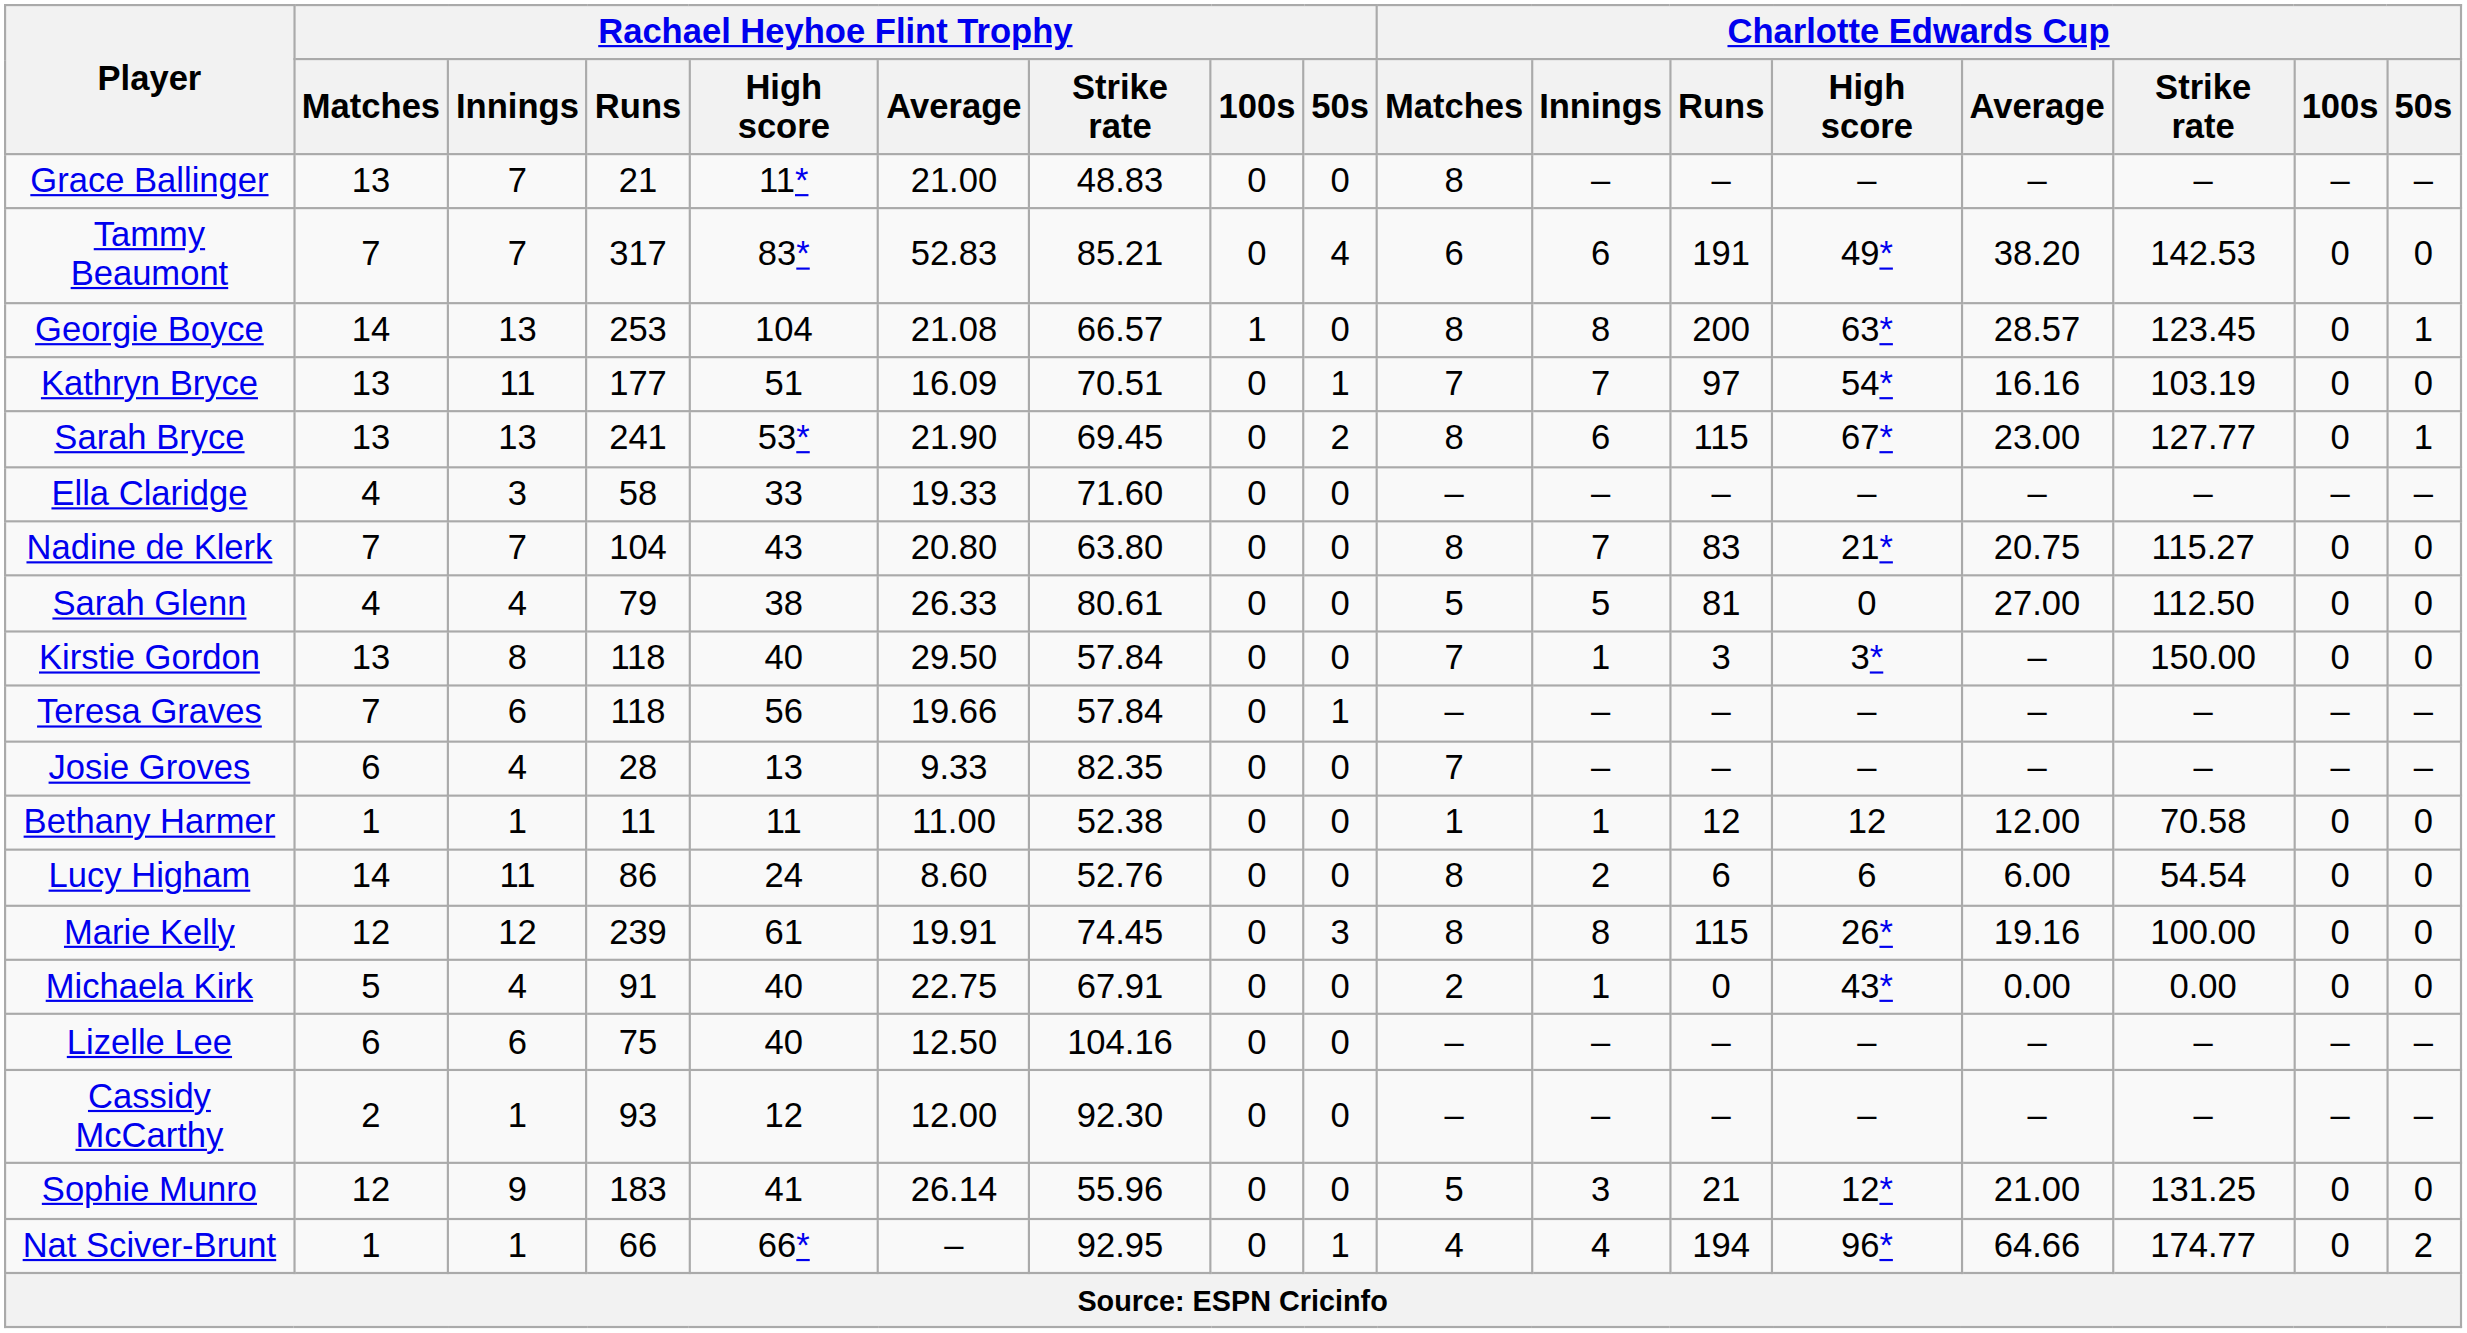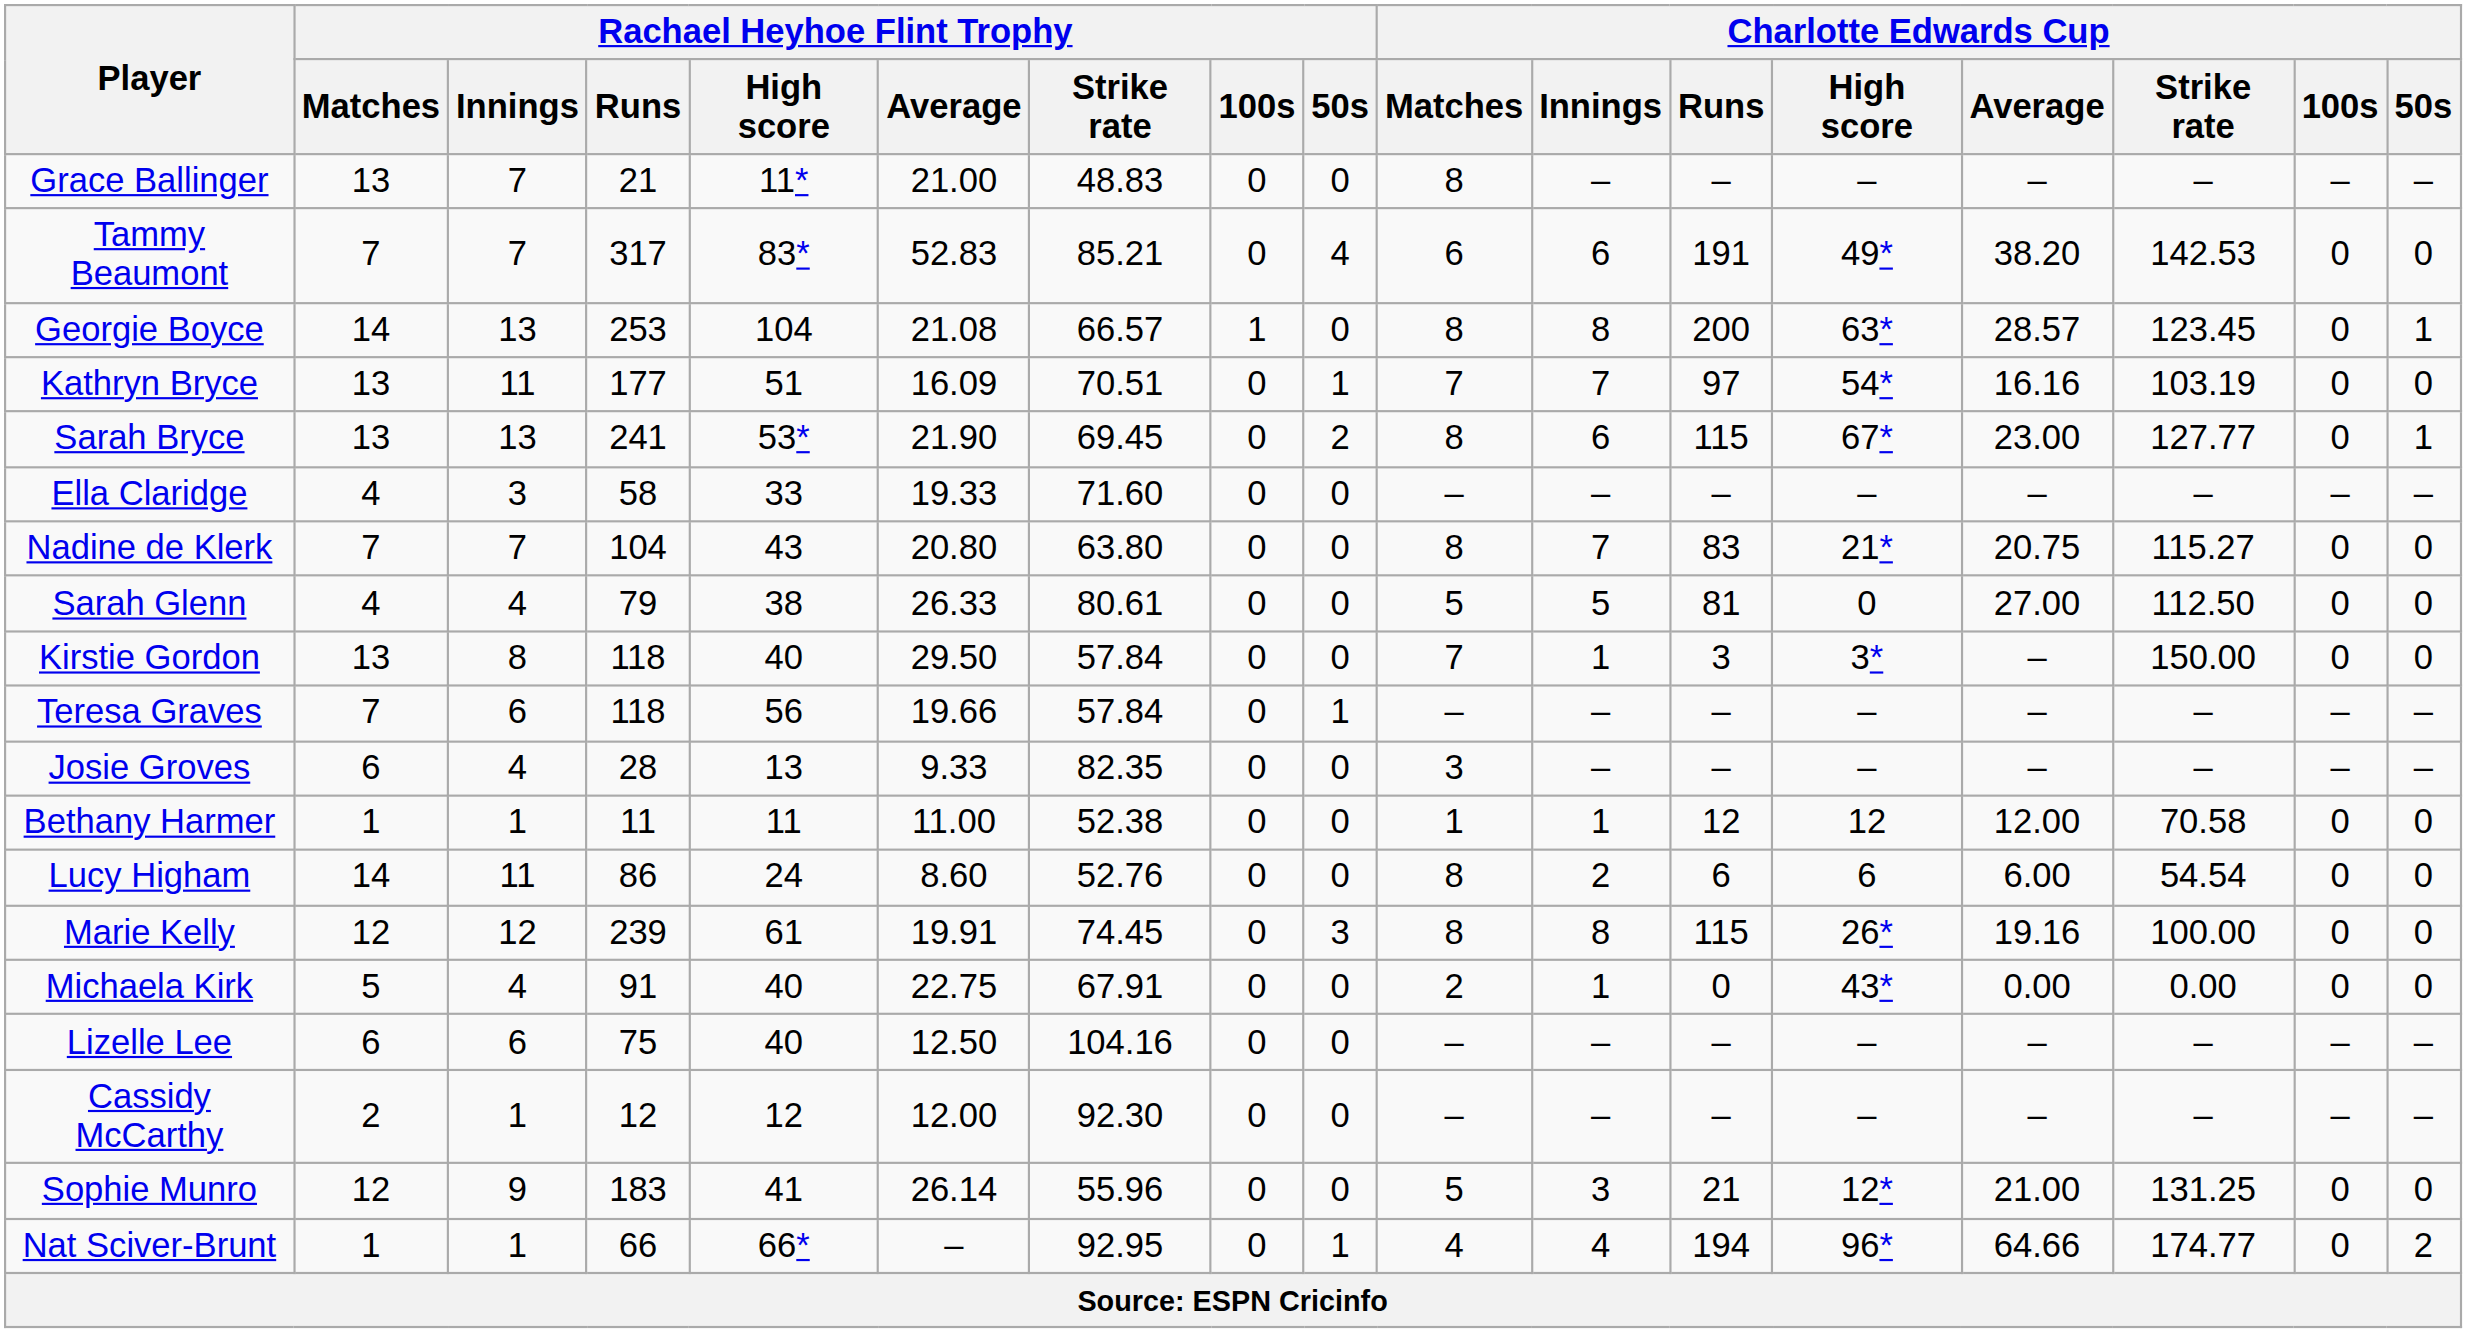Josie Groves | Charlotte Edwards Cup / Matches: 7 -> 3
Cassidy McCarthy | Rachael Heyhoe Flint Trophy / Runs: 93 -> 12
